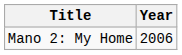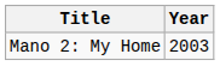Mano 2: My Home | Year: 2006 -> 2003
